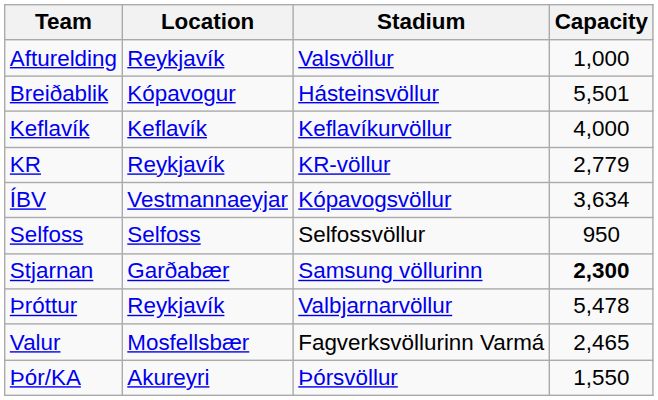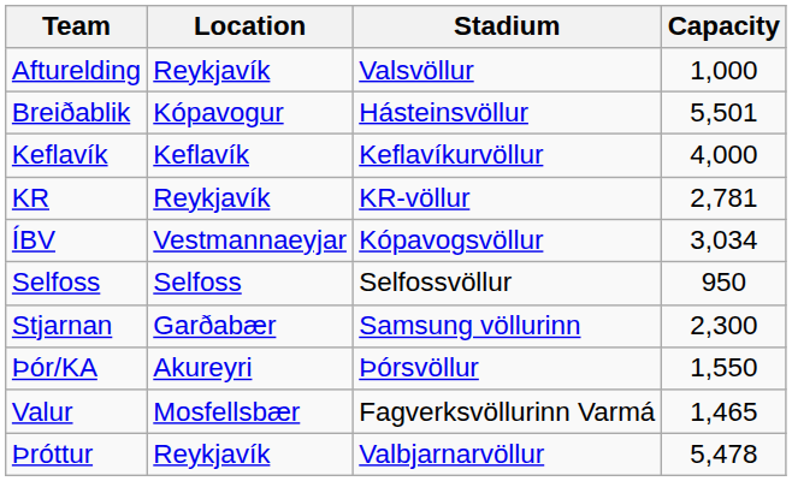KR | Capacity: 2,779 -> 2,781
ÍBV | Capacity: 3,634 -> 3,034
Stjarnan | Capacity: bold -> normal
rows swapped: Þróttur <-> Þór/KA
Valur | Capacity: 2,465 -> 1,465
